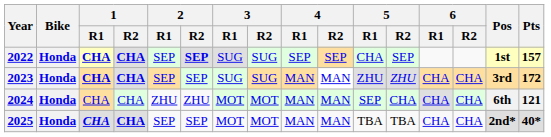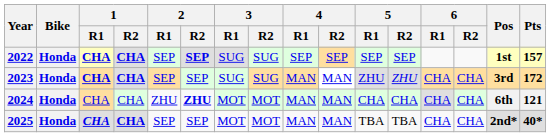2022 | 5 / R1: CHA -> SEP
2024 | 2 / R2: normal -> bold
2024 | 5 / R1: SEP -> CHA
